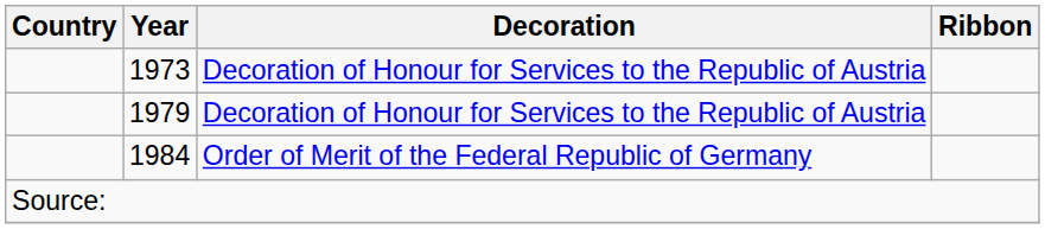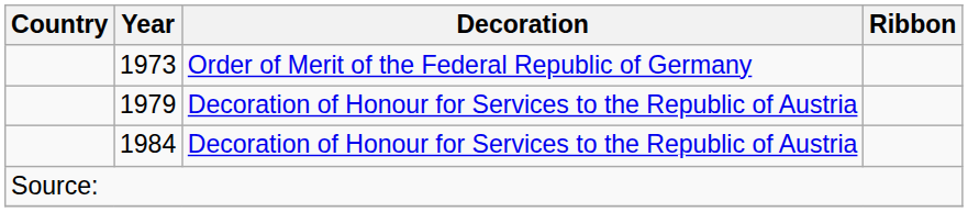1973 | Decoration: Decoration of Honour for Services to the Republic of Austria -> Order of Merit of the Federal Republic of Germany
1984 | Decoration: Order of Merit of the Federal Republic of Germany -> Decoration of Honour for Services to the Republic of Austria
